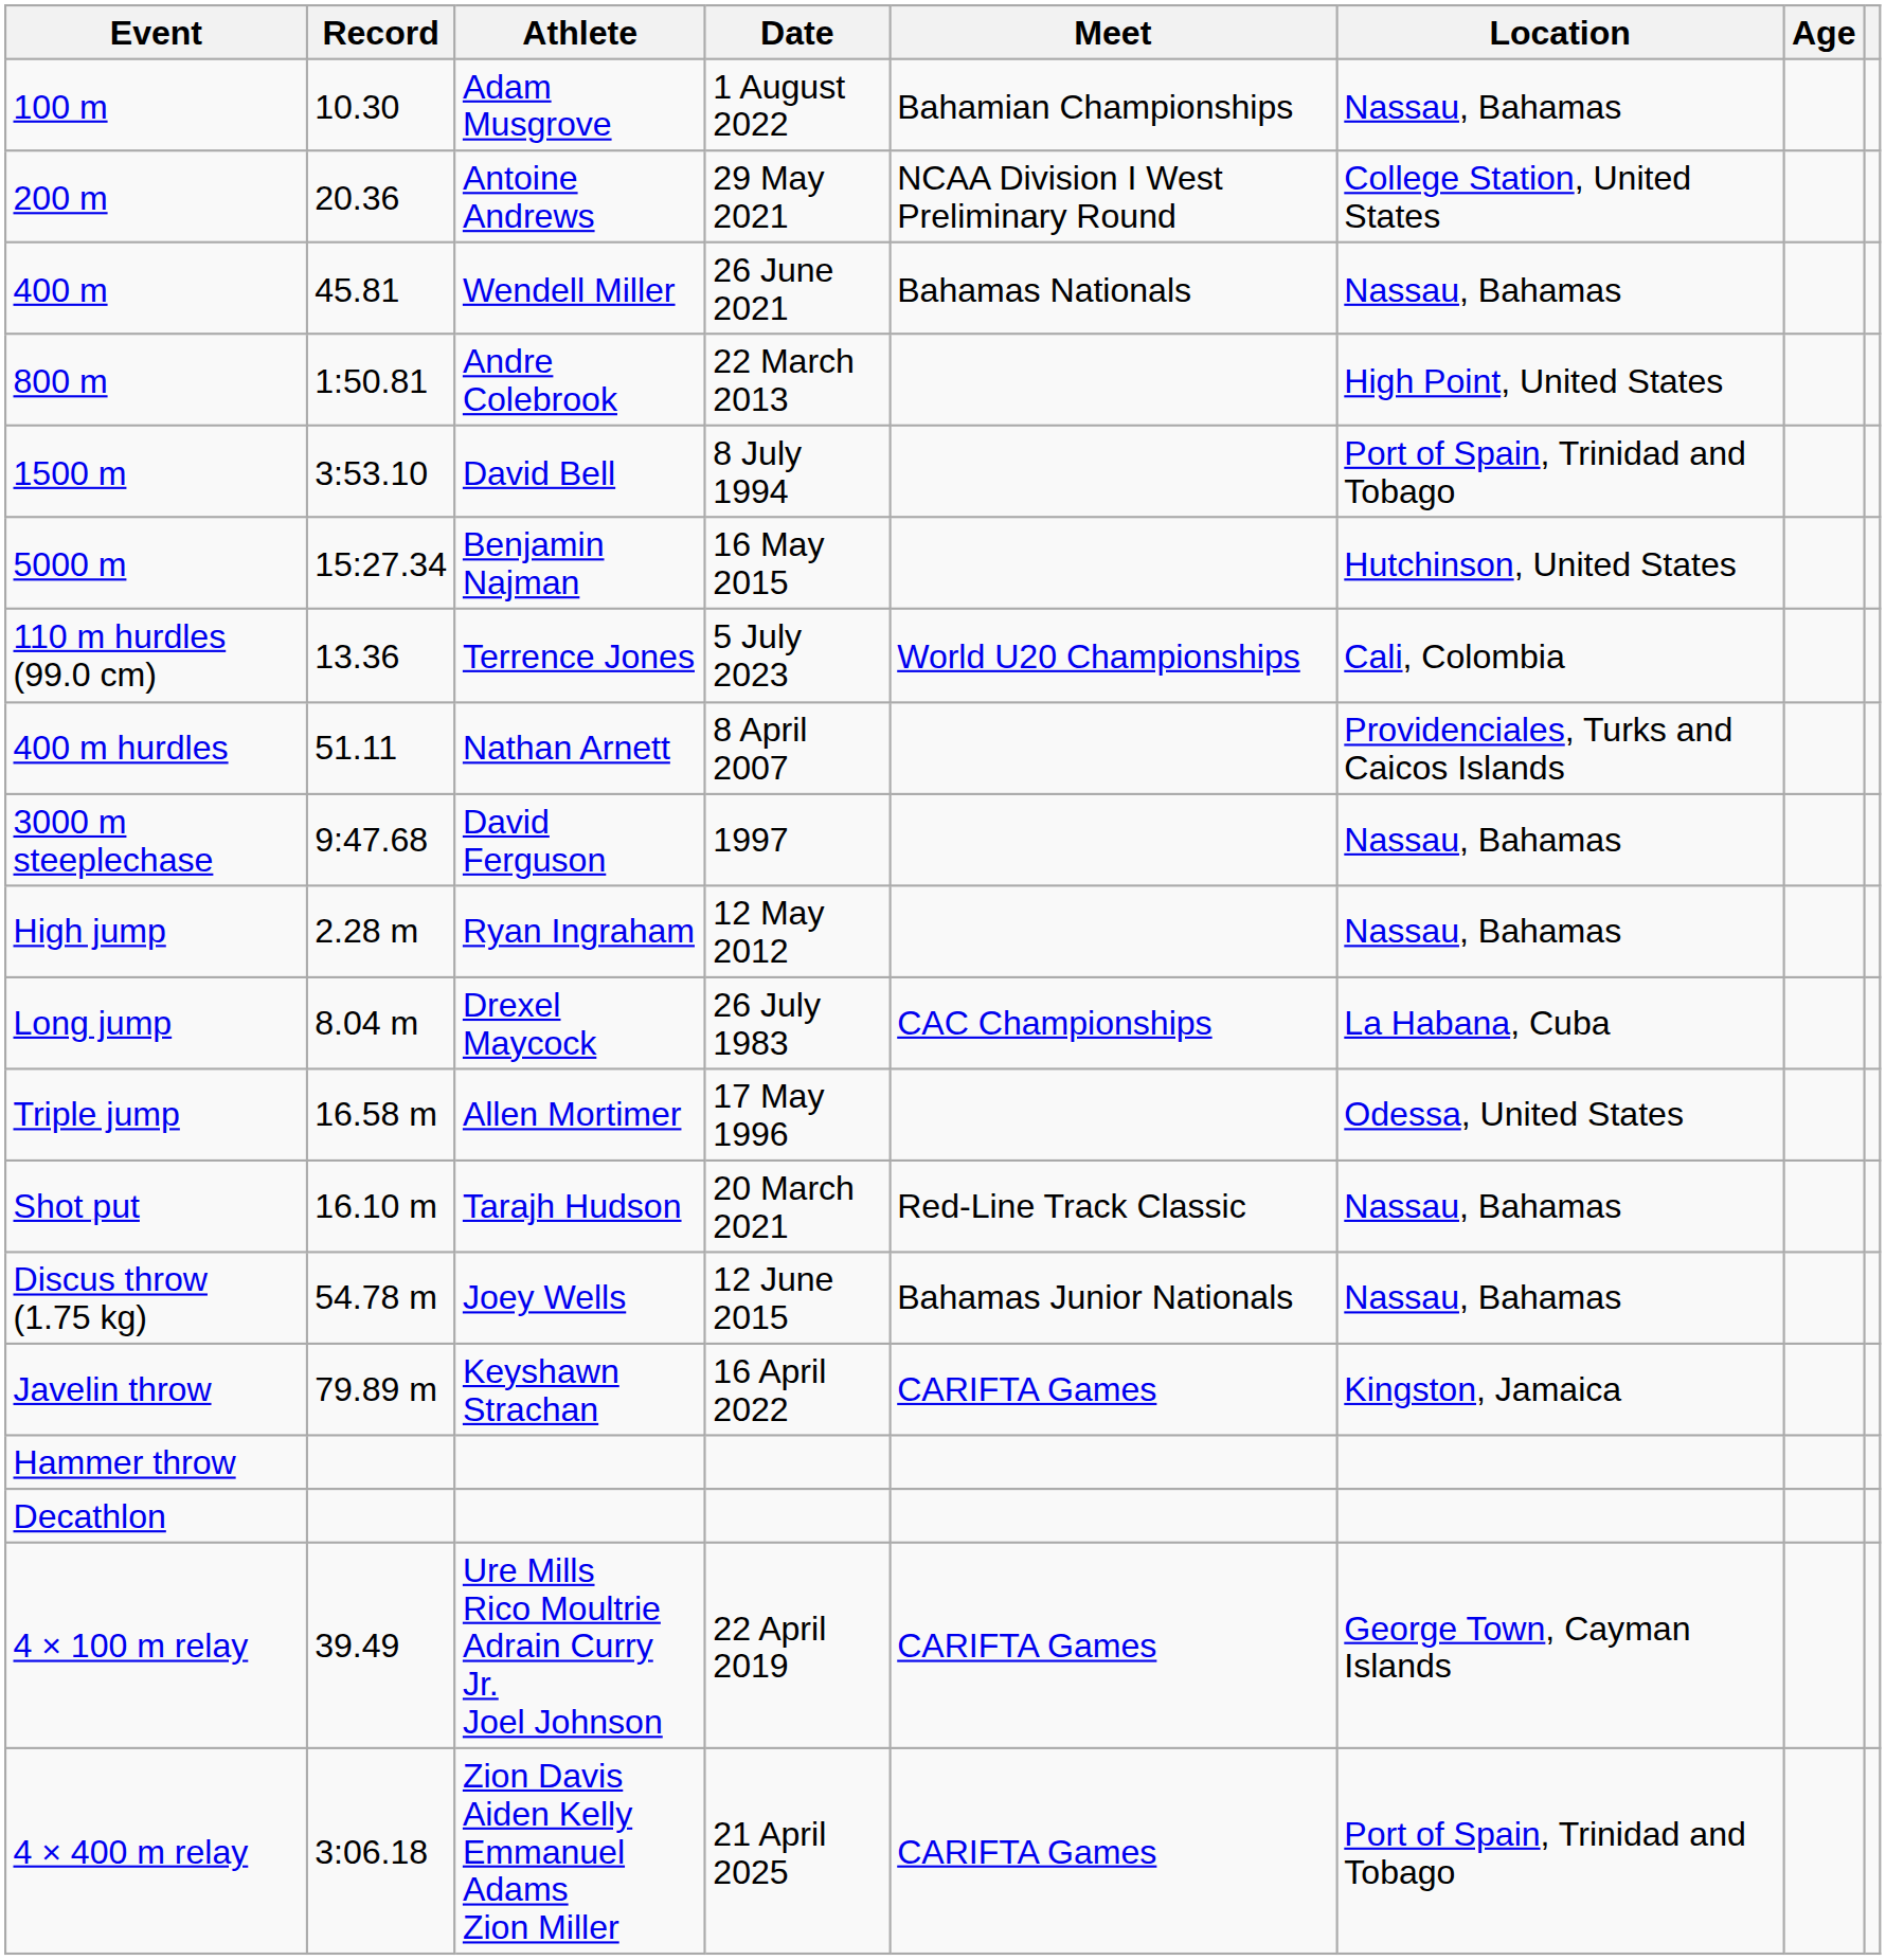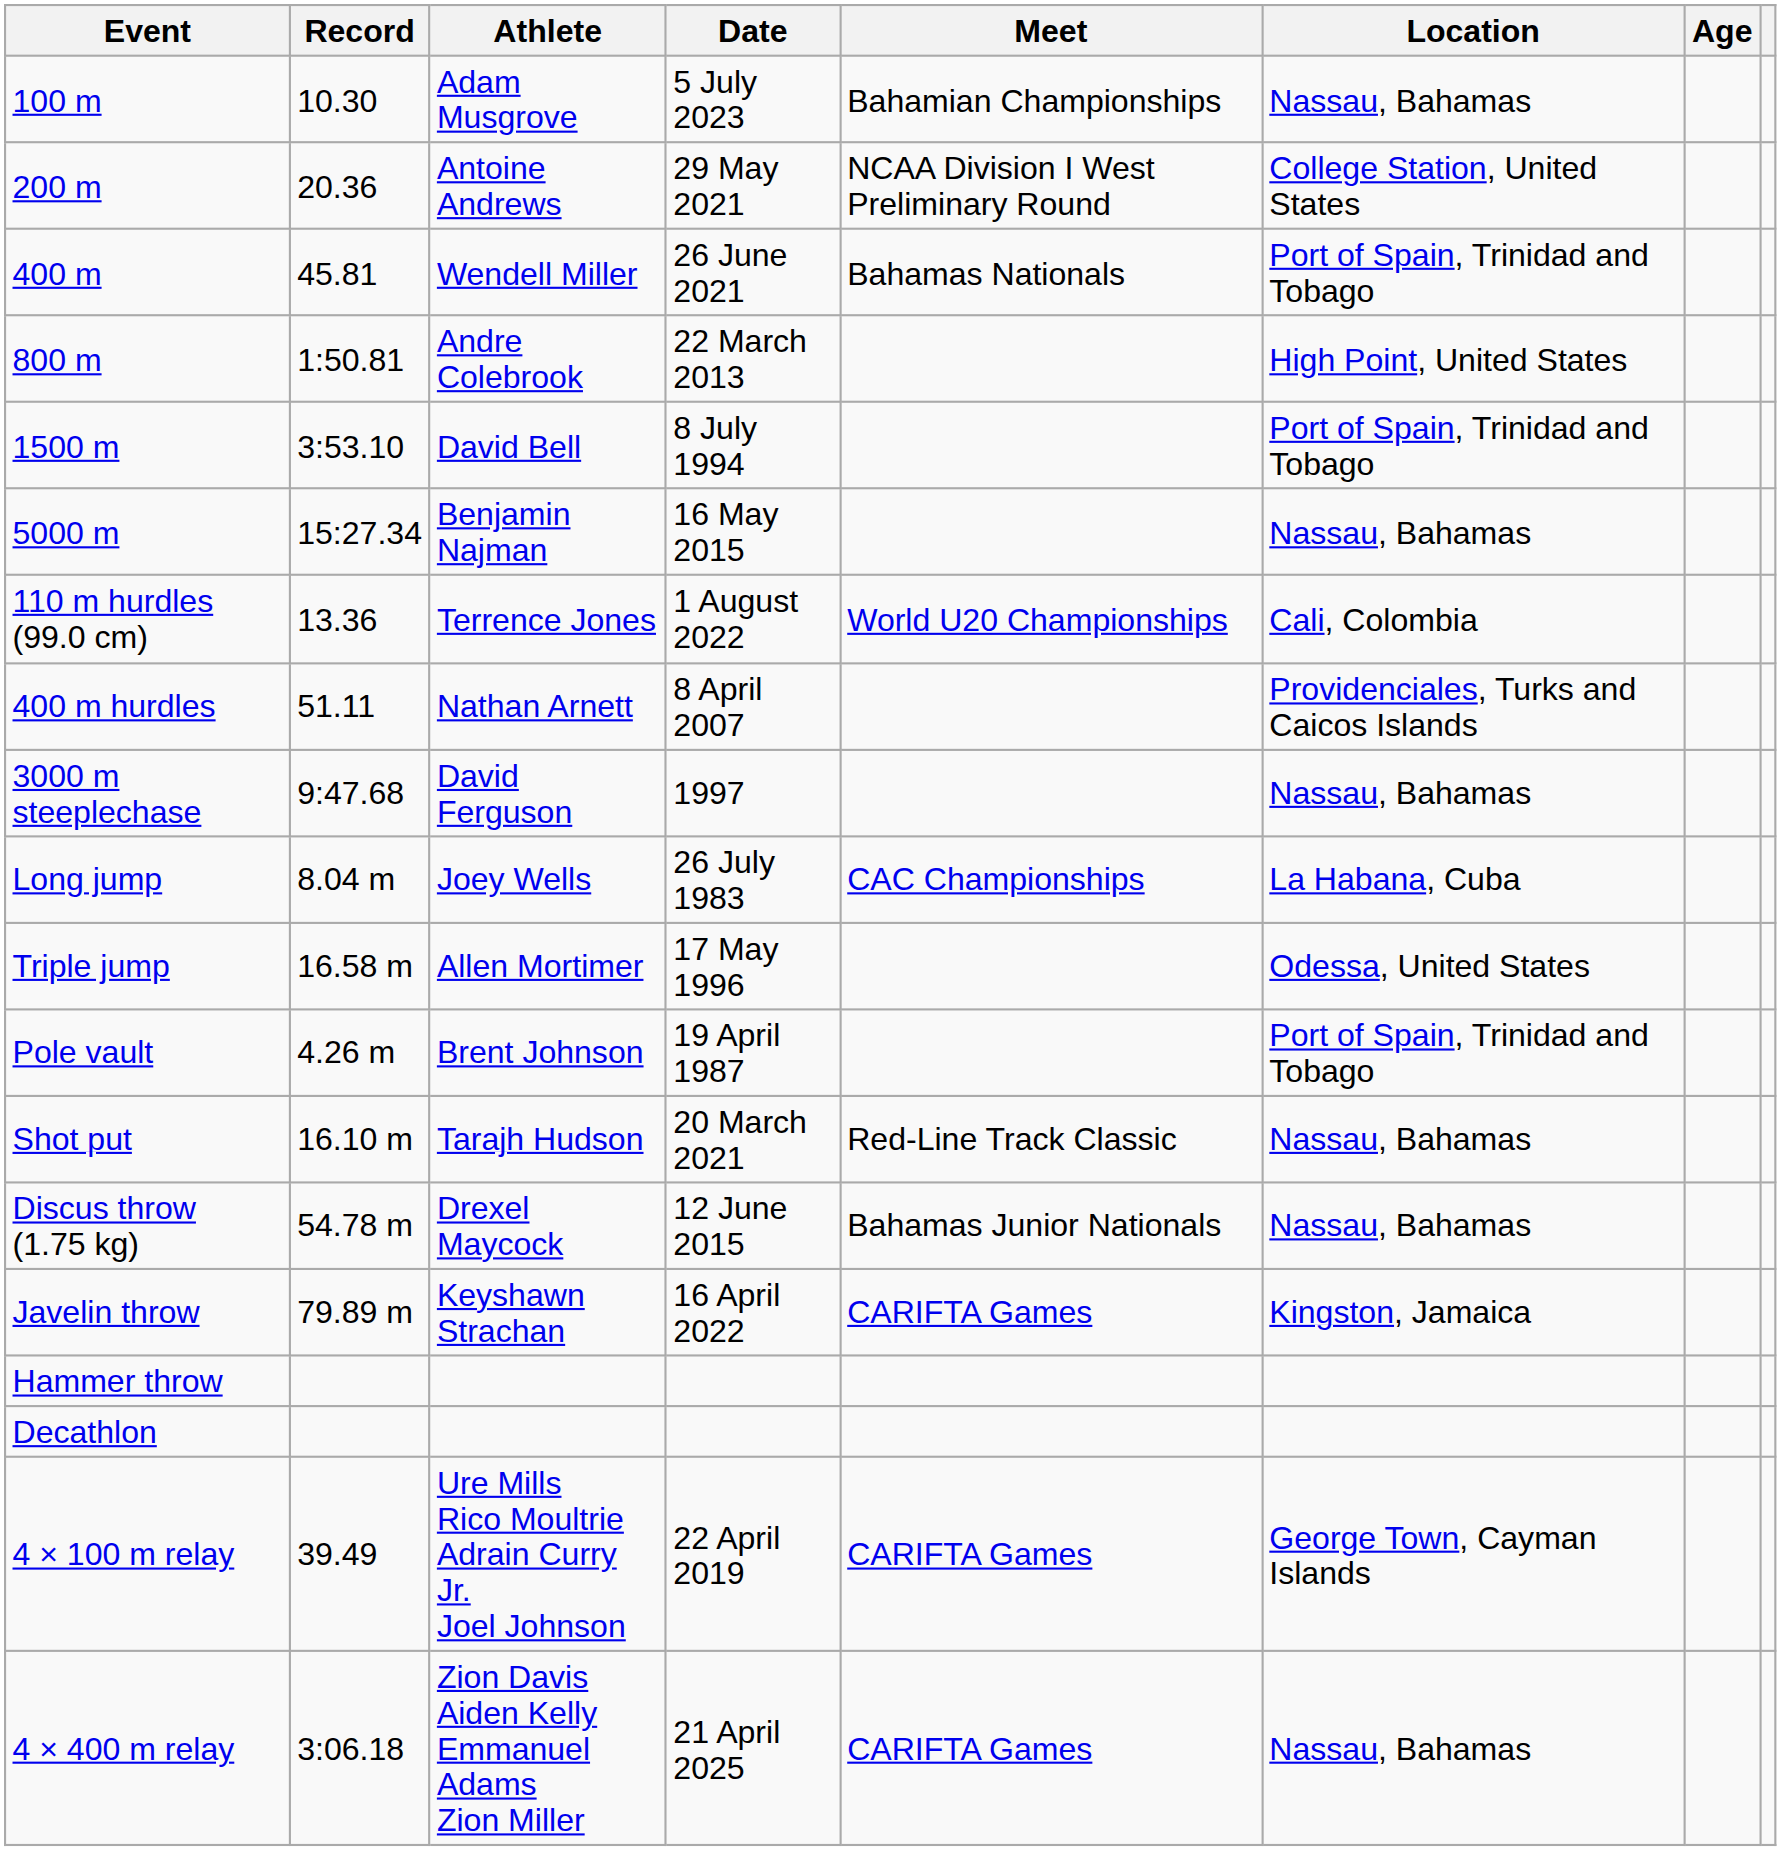100 m | Date: 1 August 2022 -> 5 July 2023
400 m | Location: Nassau, Bahamas -> Port of Spain, Trinidad and Tobago
5000 m | Location: Hutchinson, United States -> Nassau, Bahamas
110 m hurdles (99.0 cm) | Date: 5 July 2023 -> 1 August 2022
- row: High jump | 2.28 m | Ryan Ingraham | 12 May 2012 | Nassau, Bahamas
Long jump | Athlete: Drexel Maycock -> Joey Wells
+ row: Pole vault | 4.26 m | Brent Johnson | 19 April 1987 | Port of Spain, Trinidad and Tobago
Discus throw (1.75 kg) | Athlete: Joey Wells -> Drexel Maycock
4 × 400 m relay | Location: Port of Spain, Trinidad and Tobago -> Nassau, Bahamas
